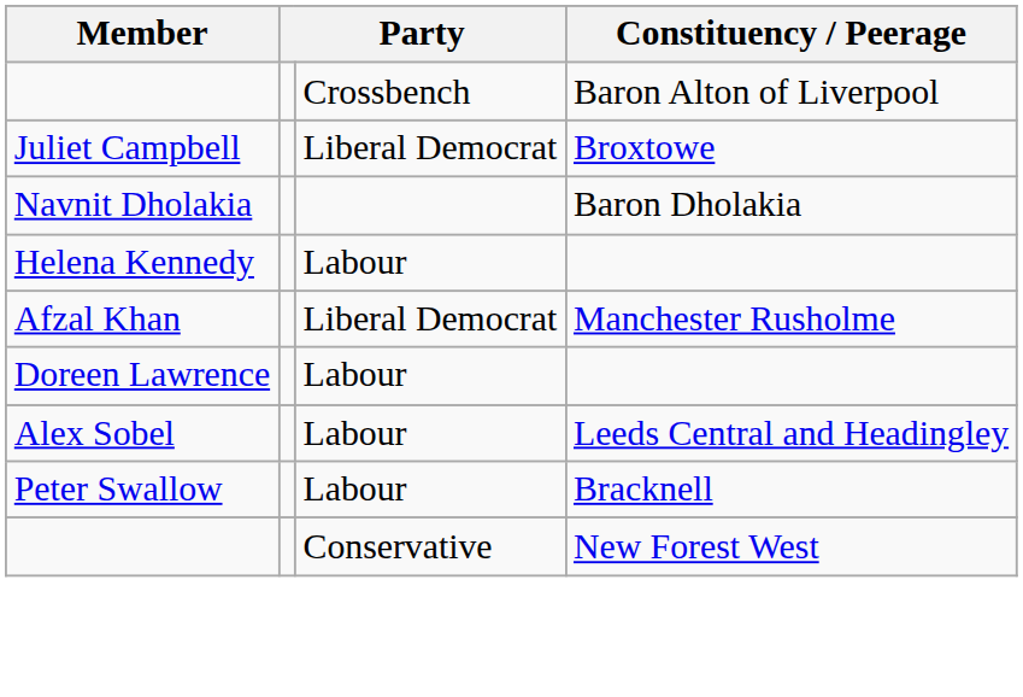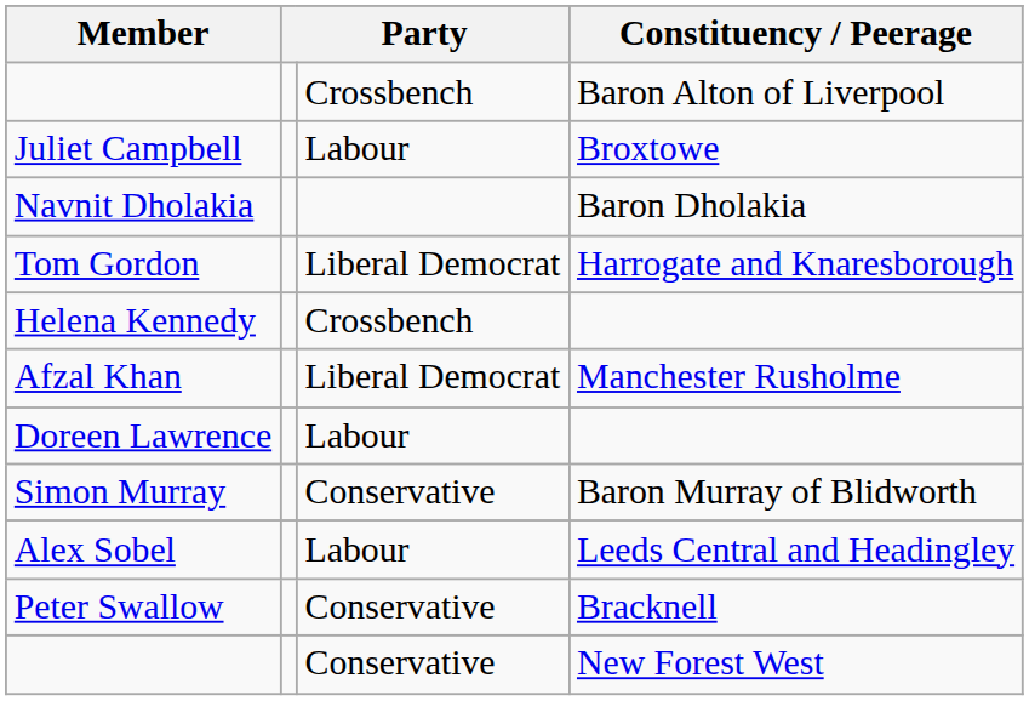Juliet Campbell | column 3: Liberal Democrat -> Labour
+ row: Tom Gordon | Liberal Democrat | Harrogate and Knaresborough
Helena Kennedy | column 3: Labour -> Crossbench
+ row: Simon Murray | Conservative | Baron Murray of Blidworth
Peter Swallow | column 3: Labour -> Conservative
